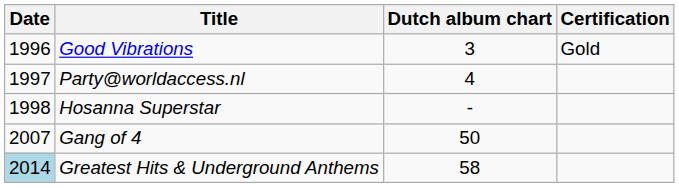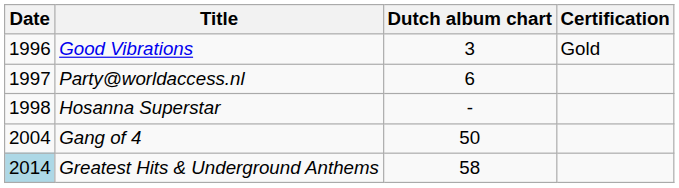Party@worldaccess.nl | Dutch album chart: 4 -> 6
Gang of 4 | Date: 2007 -> 2004
